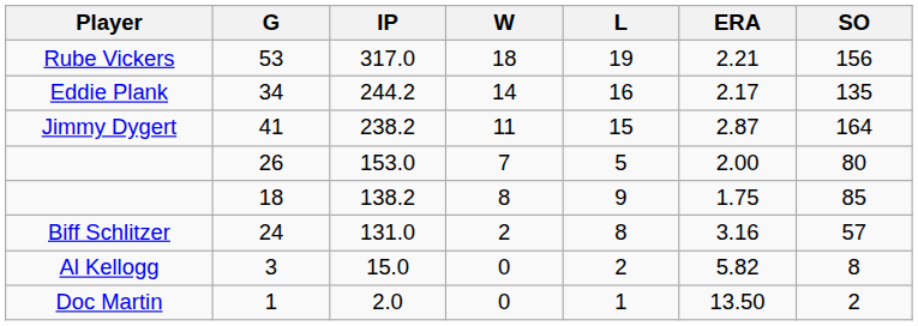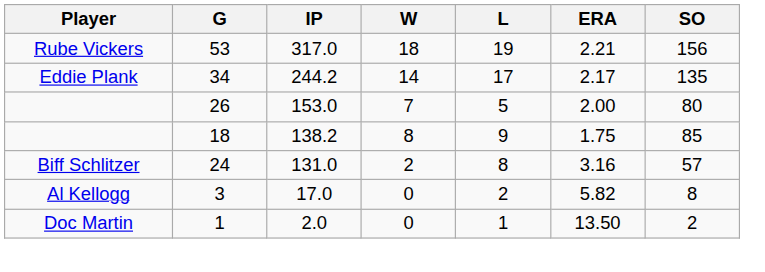34 | L: 16 -> 17
- row: Jimmy Dygert | 41 | 238.2 | 11 | 15 | 2.87 | 164
3 | IP: 15.0 -> 17.0
